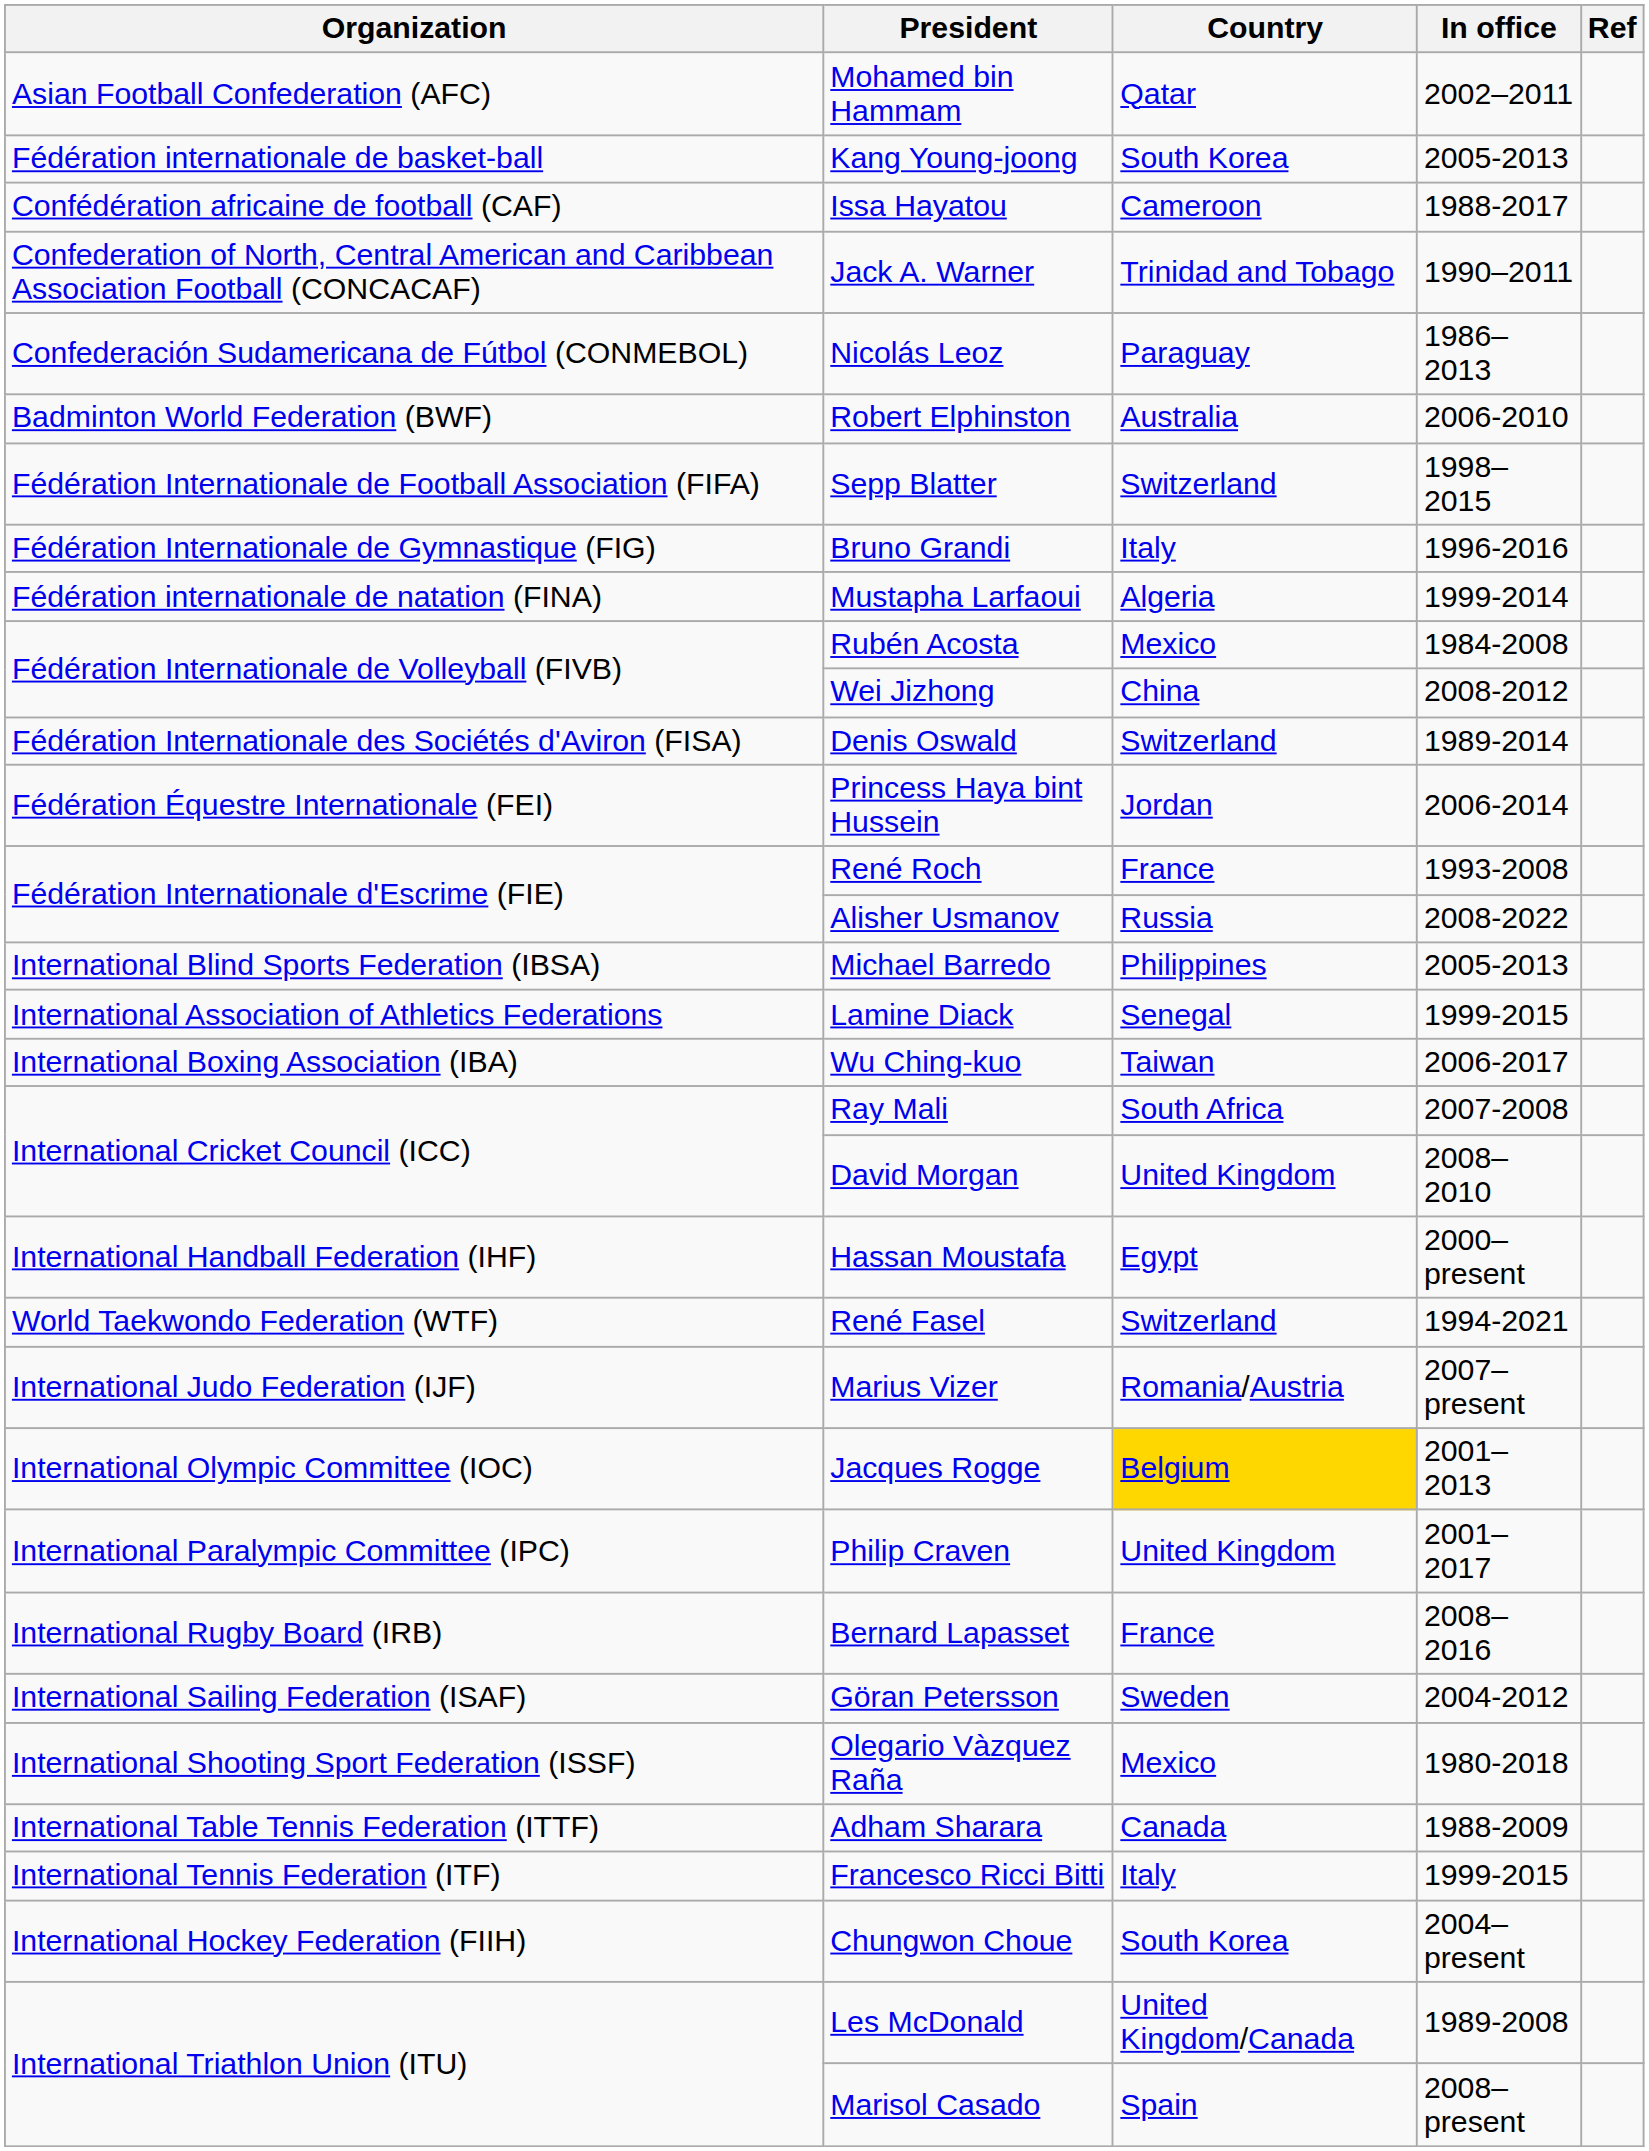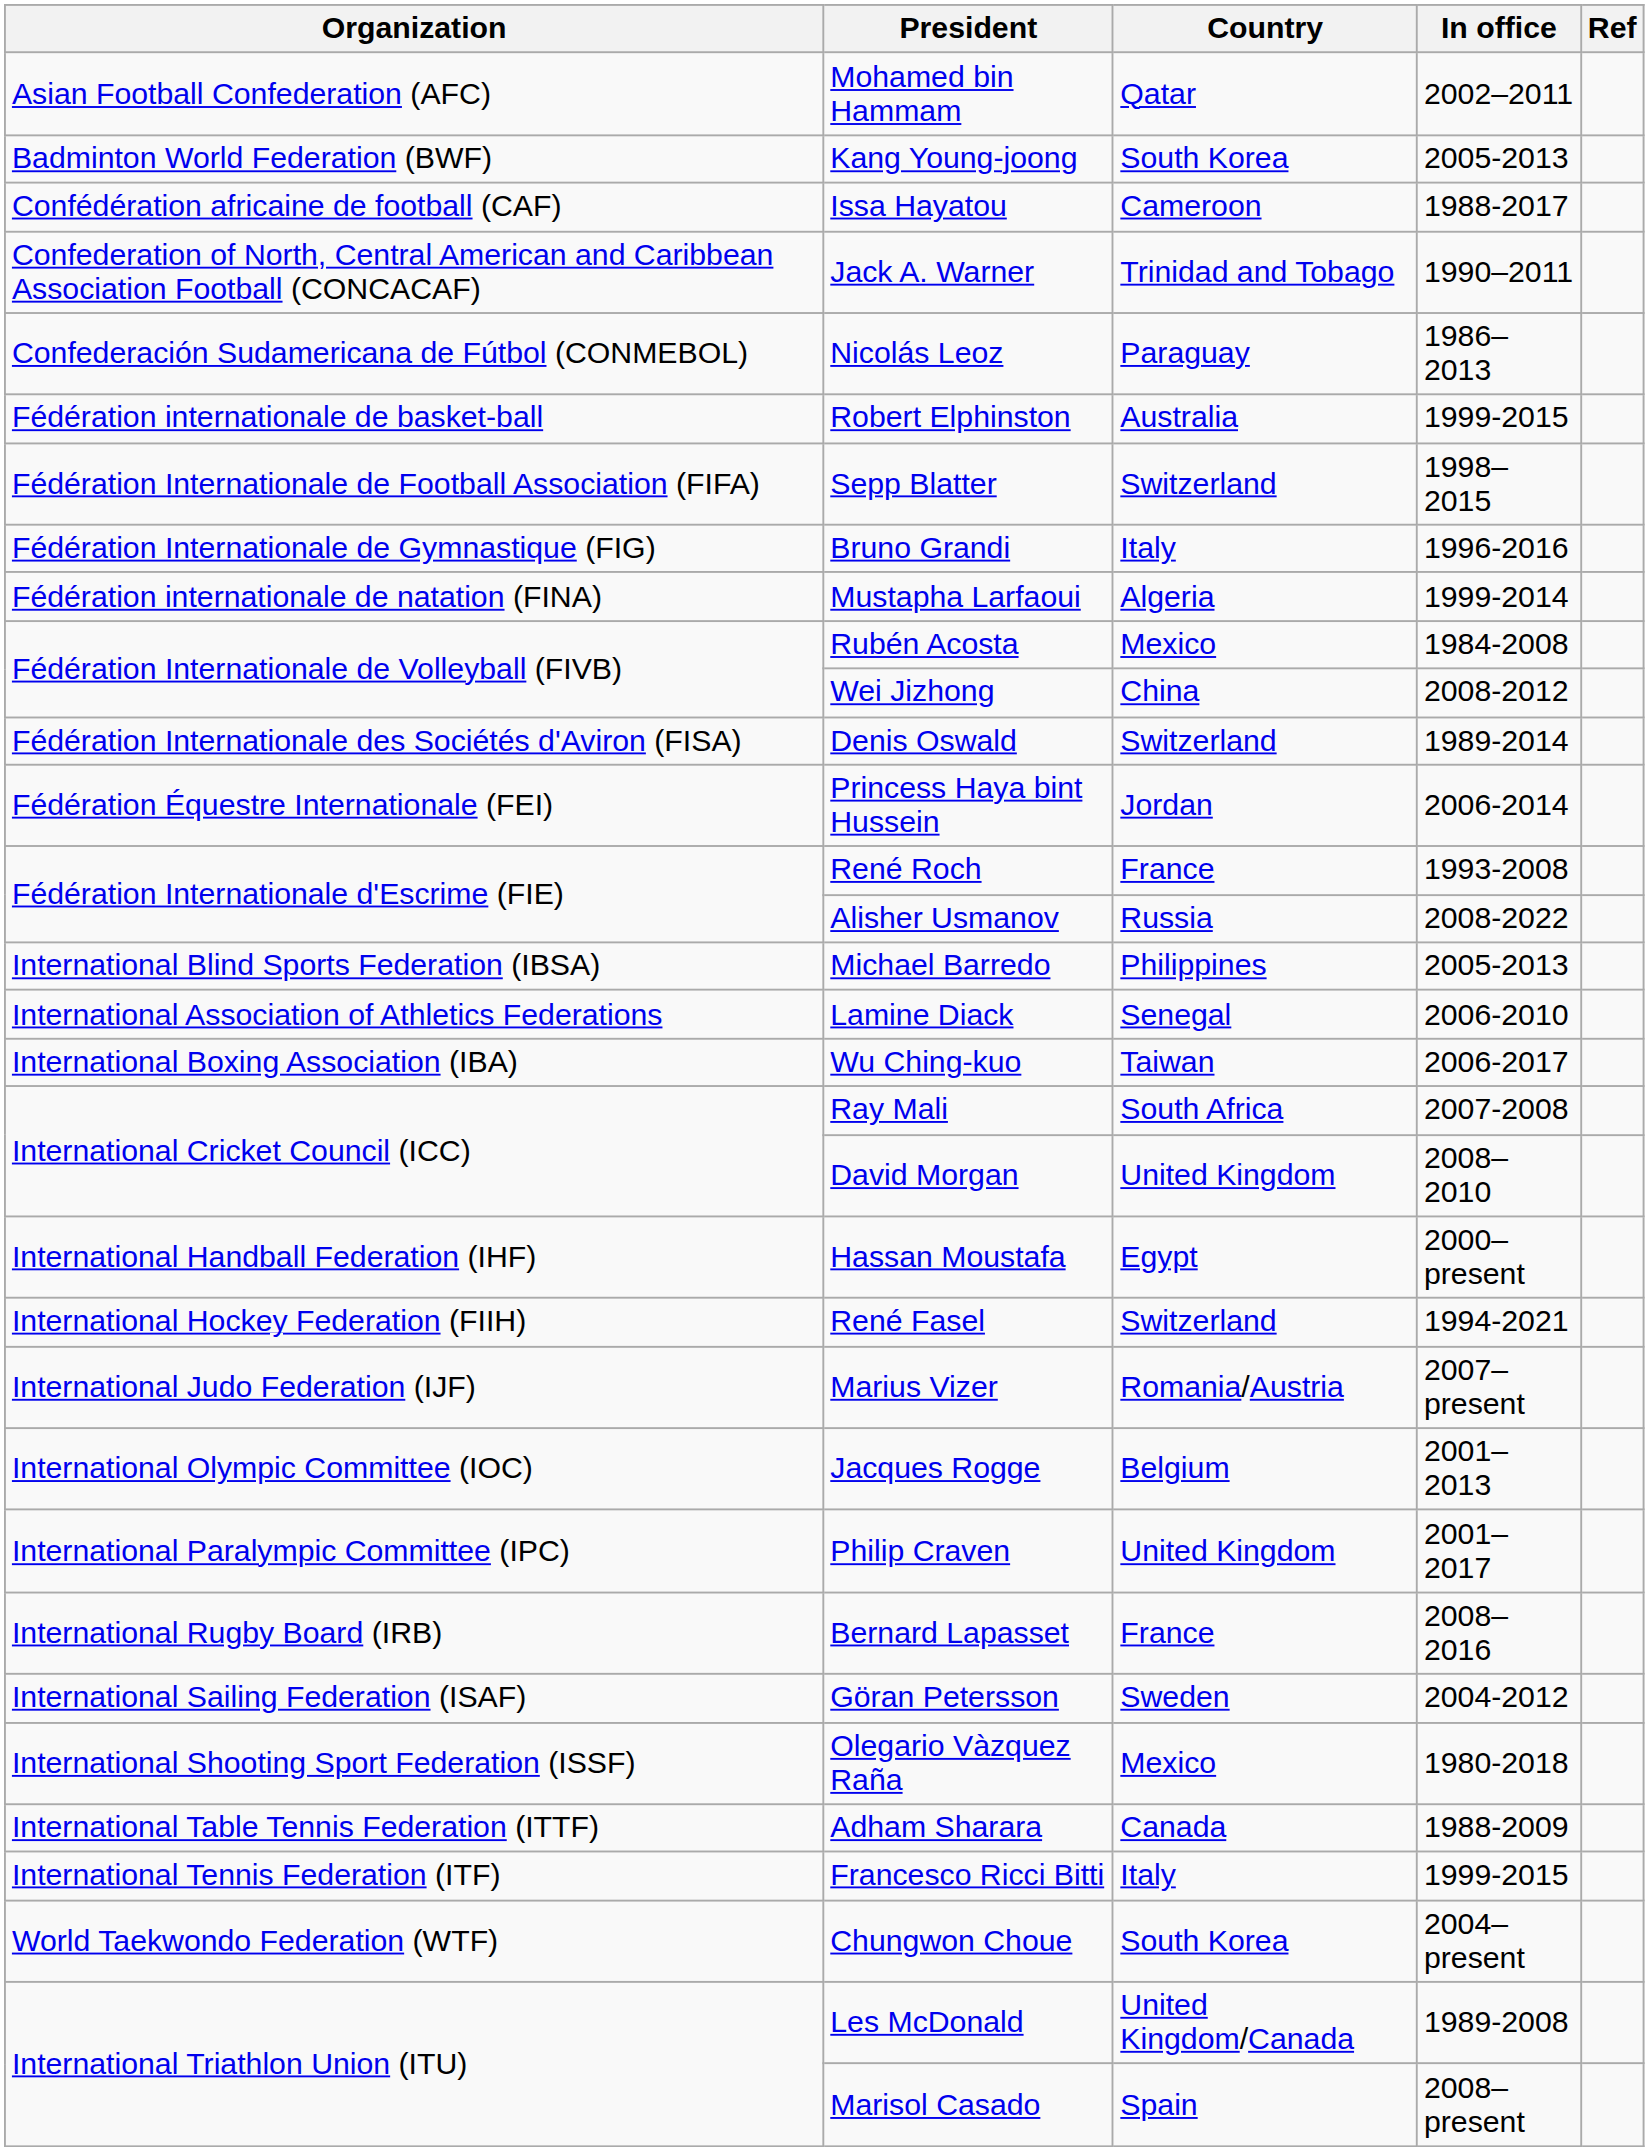Kang Young-joong | Organization: Fédération internationale de basket-ball -> Badminton World Federation (BWF)
Robert Elphinston | Organization: Badminton World Federation (BWF) -> Fédération internationale de basket-ball
Robert Elphinston | In office: 2006-2010 -> 1999-2015
Lamine Diack | In office: 1999-2015 -> 2006-2010
René Fasel | Organization: World Taekwondo Federation (WTF) -> International Hockey Federation (FIIH)
Jacques Rogge | Country: gold background -> no background
Chungwon Choue | Organization: International Hockey Federation (FIIH) -> World Taekwondo Federation (WTF)
